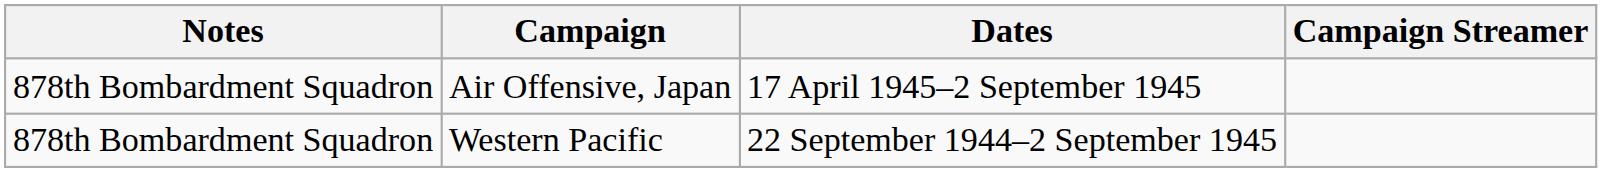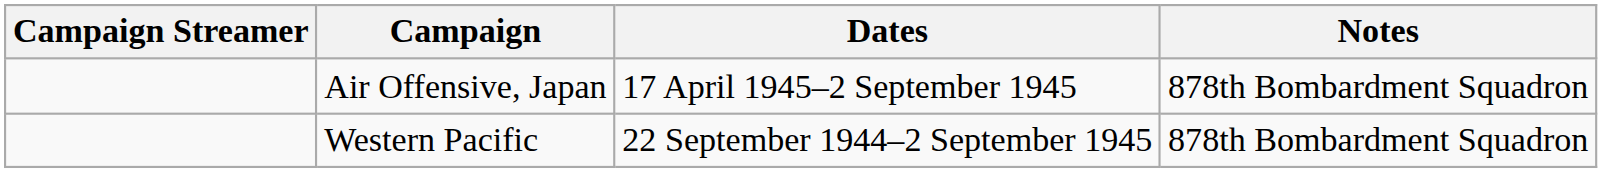columns swapped: Campaign Streamer <-> Notes
